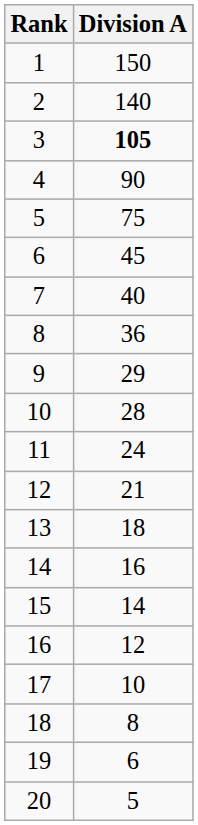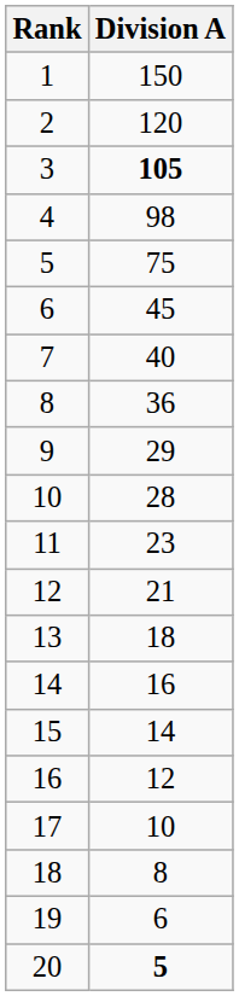2 | Division A: 140 -> 120
4 | Division A: 90 -> 98
11 | Division A: 24 -> 23
20 | Division A: normal -> bold
